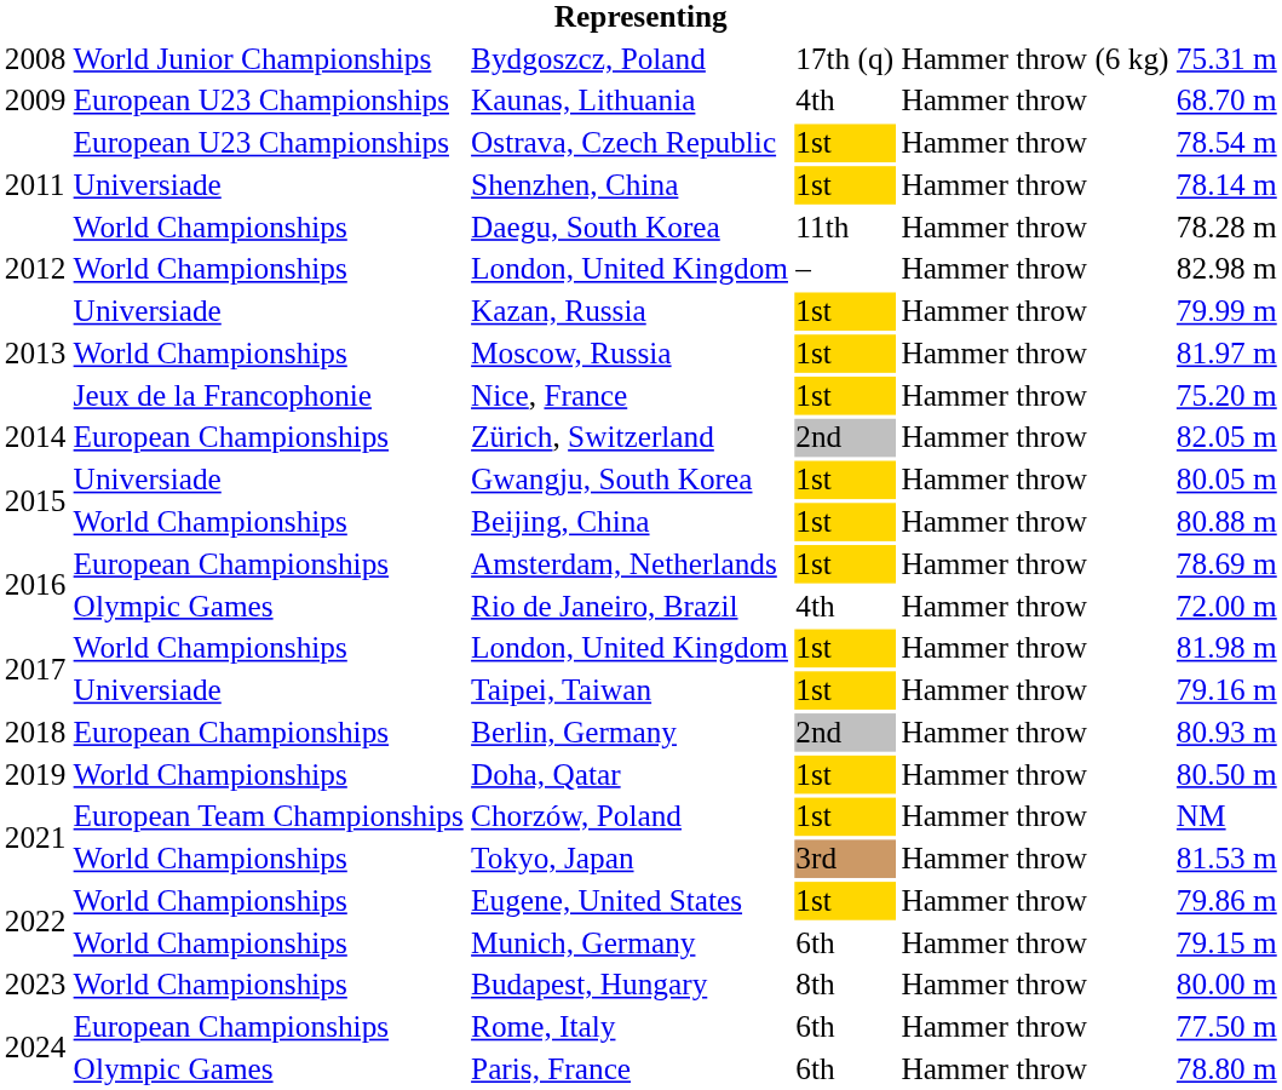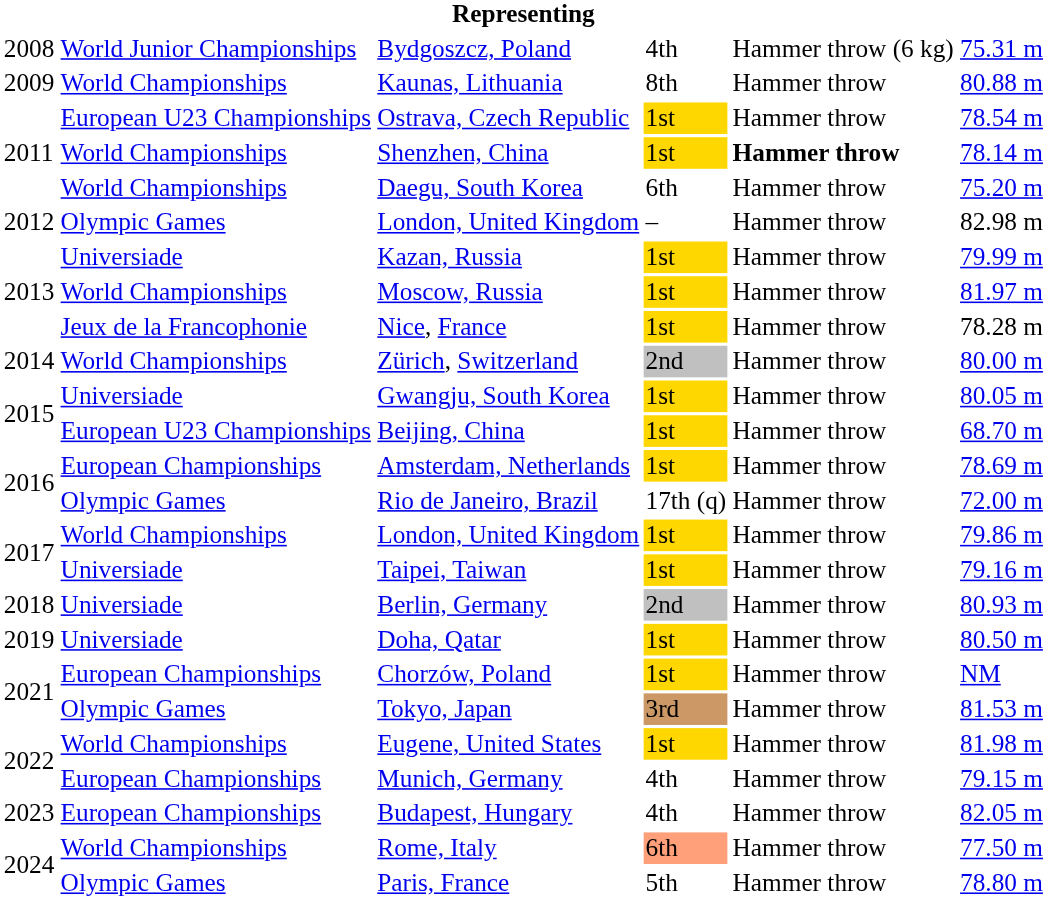Bydgoszcz, Poland | column 4: 17th (q) -> 4th
Kaunas, Lithuania | column 2: European U23 Championships -> World Championships
Kaunas, Lithuania | column 4: 4th -> 8th
Kaunas, Lithuania | column 6: 68.70 m -> 80.88 m
Shenzhen, China | column 2: Universiade -> World Championships
Shenzhen, China | column 5: normal -> bold
Daegu, South Korea | column 4: 11th -> 6th
Daegu, South Korea | column 6: 78.28 m -> 75.20 m
2012 / London, United Kingdom | column 2: World Championships -> Olympic Games
Nice, France | column 6: 75.20 m -> 78.28 m
Zürich, Switzerland | column 2: European Championships -> World Championships
Zürich, Switzerland | column 6: 82.05 m -> 80.00 m
Beijing, China | column 2: World Championships -> European U23 Championships
Beijing, China | column 6: 80.88 m -> 68.70 m
Rio de Janeiro, Brazil | column 4: 4th -> 17th (q)
2017 / London, United Kingdom | column 6: 81.98 m -> 79.86 m
Berlin, Germany | column 2: European Championships -> Universiade
Doha, Qatar | column 2: World Championships -> Universiade
Chorzów, Poland | column 2: European Team Championships -> European Championships
Tokyo, Japan | column 2: World Championships -> Olympic Games
Eugene, United States | column 6: 79.86 m -> 81.98 m
Munich, Germany | column 2: World Championships -> European Championships
Munich, Germany | column 4: 6th -> 4th
Budapest, Hungary | column 2: World Championships -> European Championships
Budapest, Hungary | column 4: 8th -> 4th
Budapest, Hungary | column 6: 80.00 m -> 82.05 m
Rome, Italy | column 2: European Championships -> World Championships
Rome, Italy | column 4: no background -> lightsalmon background
Paris, France | column 4: 6th -> 5th
